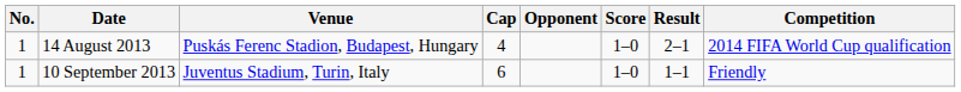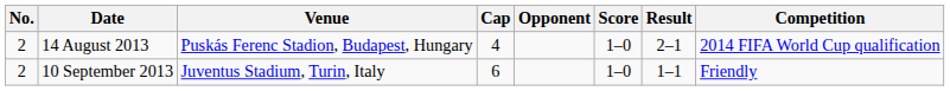14 August 2013 | No.: 1 -> 2
10 September 2013 | No.: 1 -> 2
